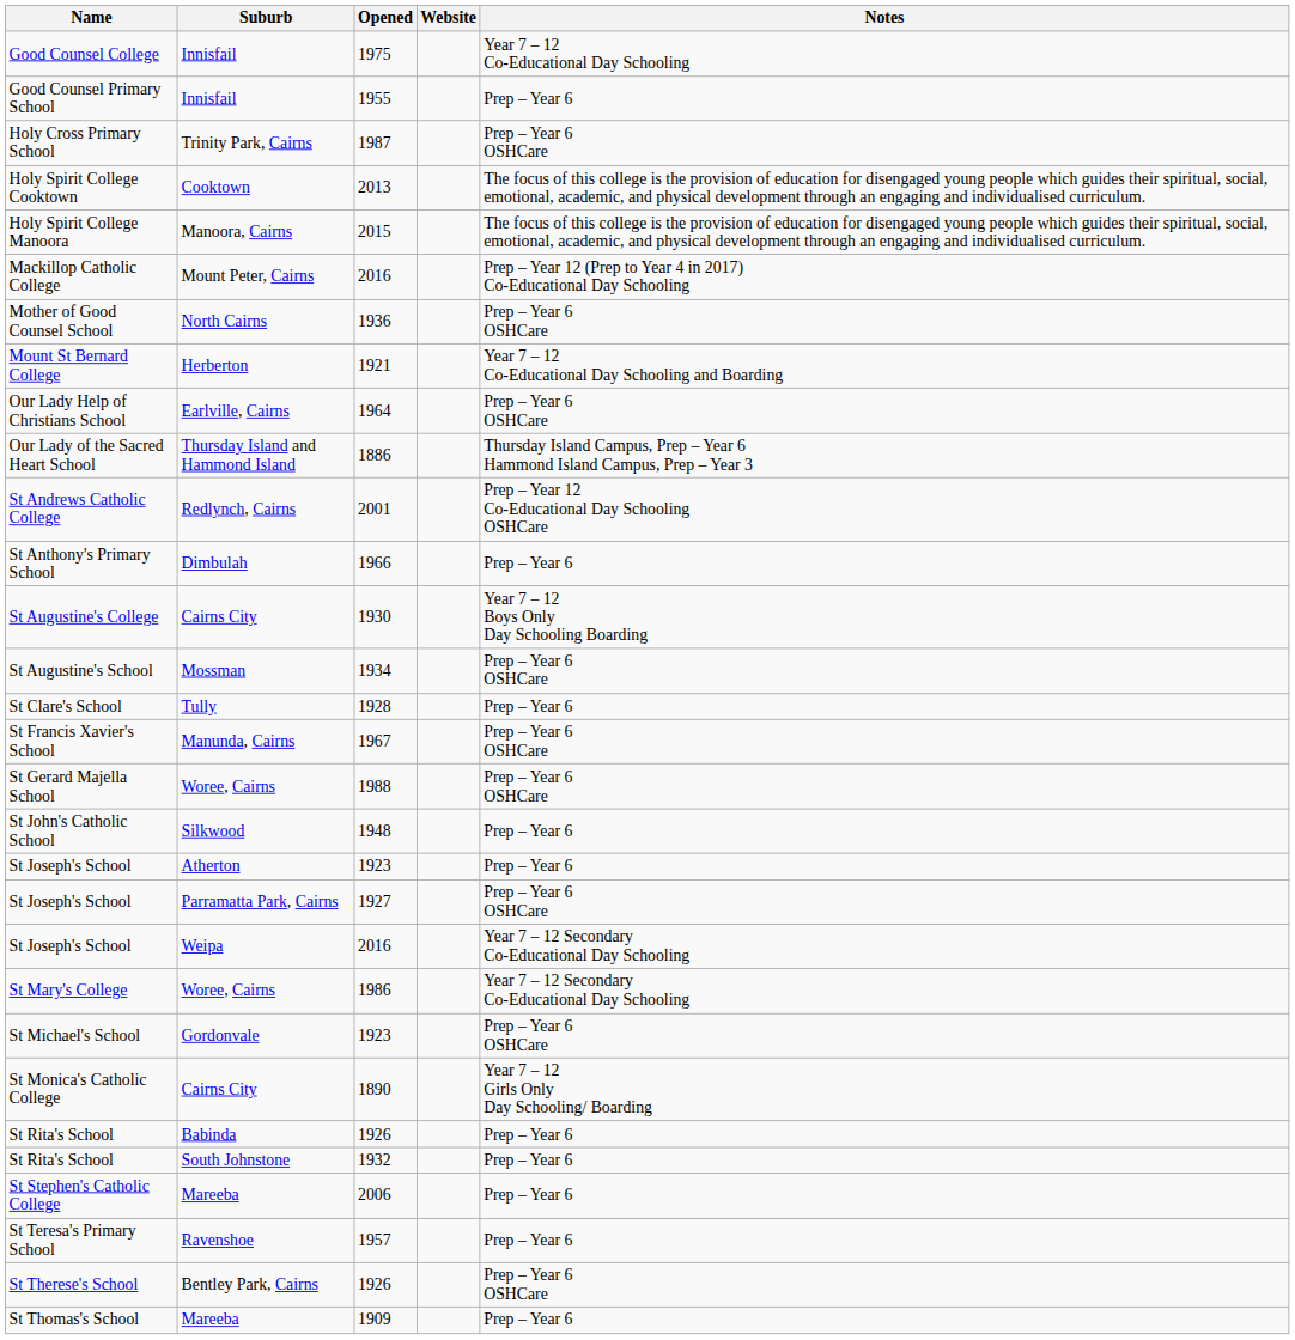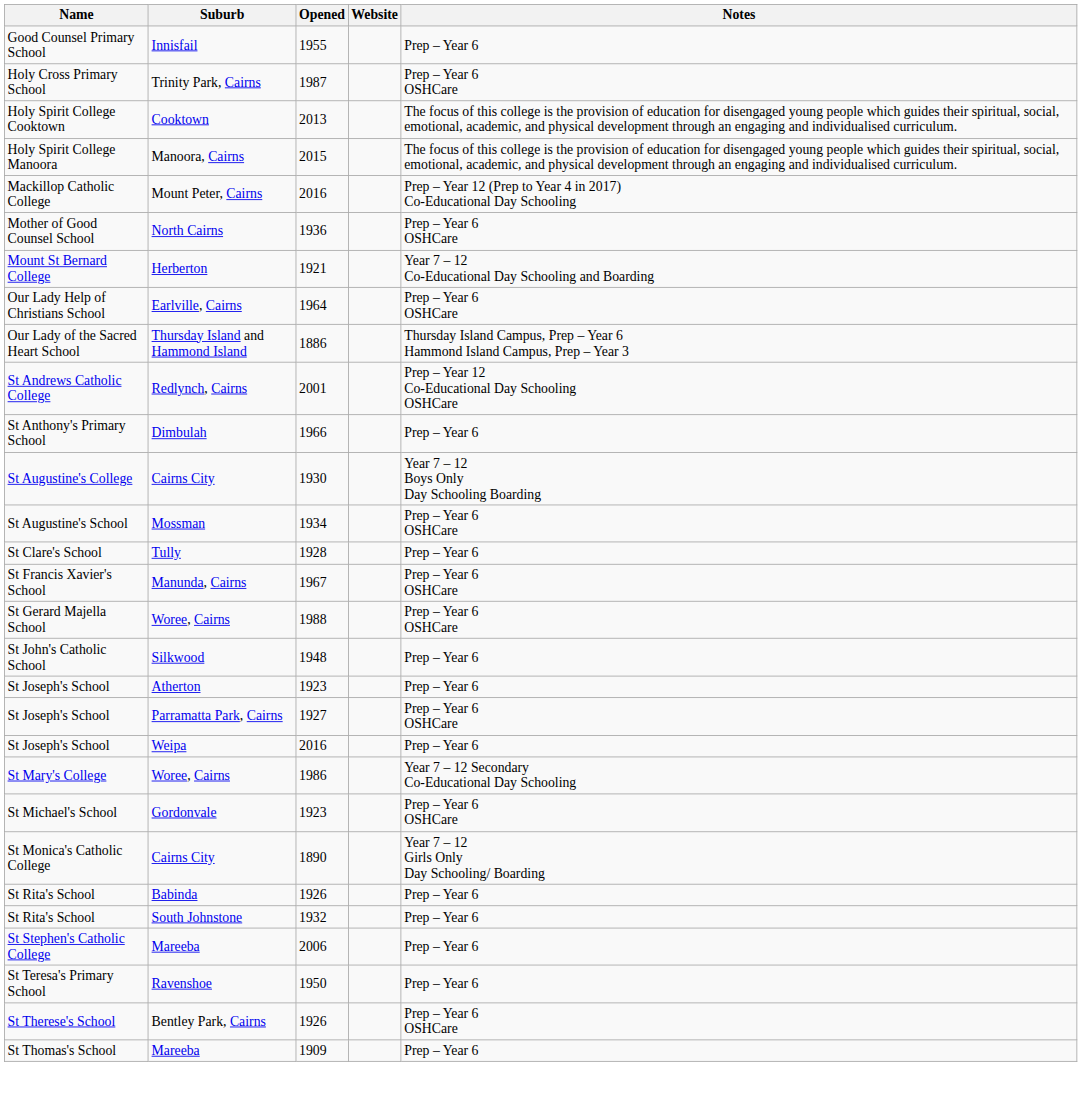- row: Good Counsel College | Innisfail | 1975 | Year 7 – 12 Co-Educational Day Schooling
St Joseph's School / Weipa | Notes: Year 7 – 12 Secondary Co-Educational Day Schooling -> Prep – Year 6
St Teresa's Primary School | Opened: 1957 -> 1950
